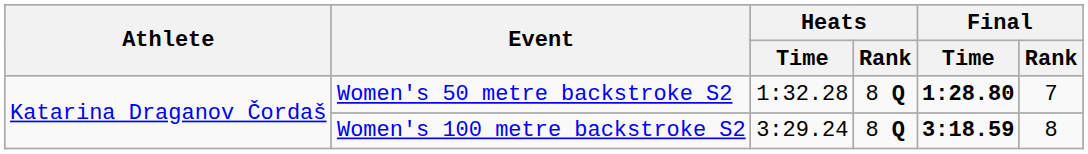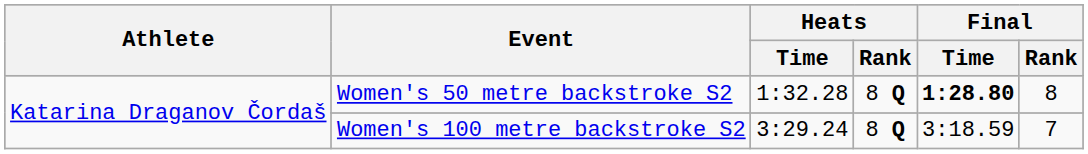Women's 50 metre backstroke S2 | Final / Rank: 7 -> 8
Women's 100 metre backstroke S2 | Final / Time: bold -> normal
Women's 100 metre backstroke S2 | Final / Rank: 8 -> 7
